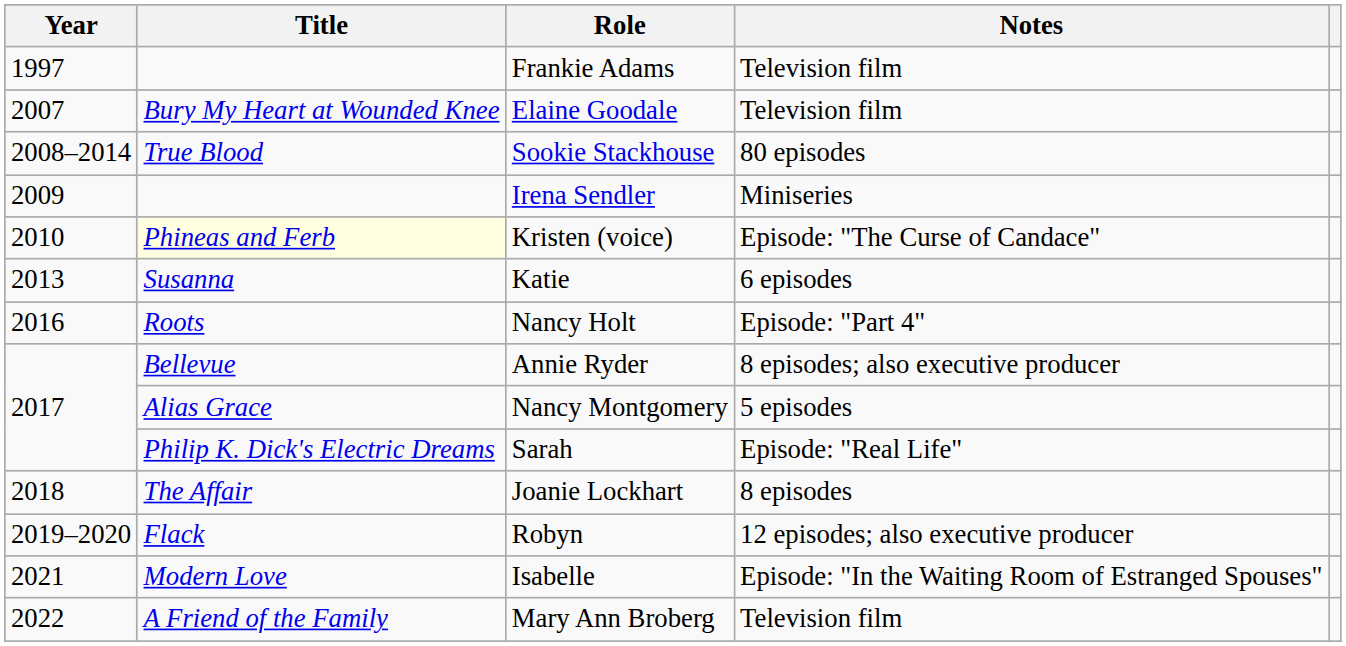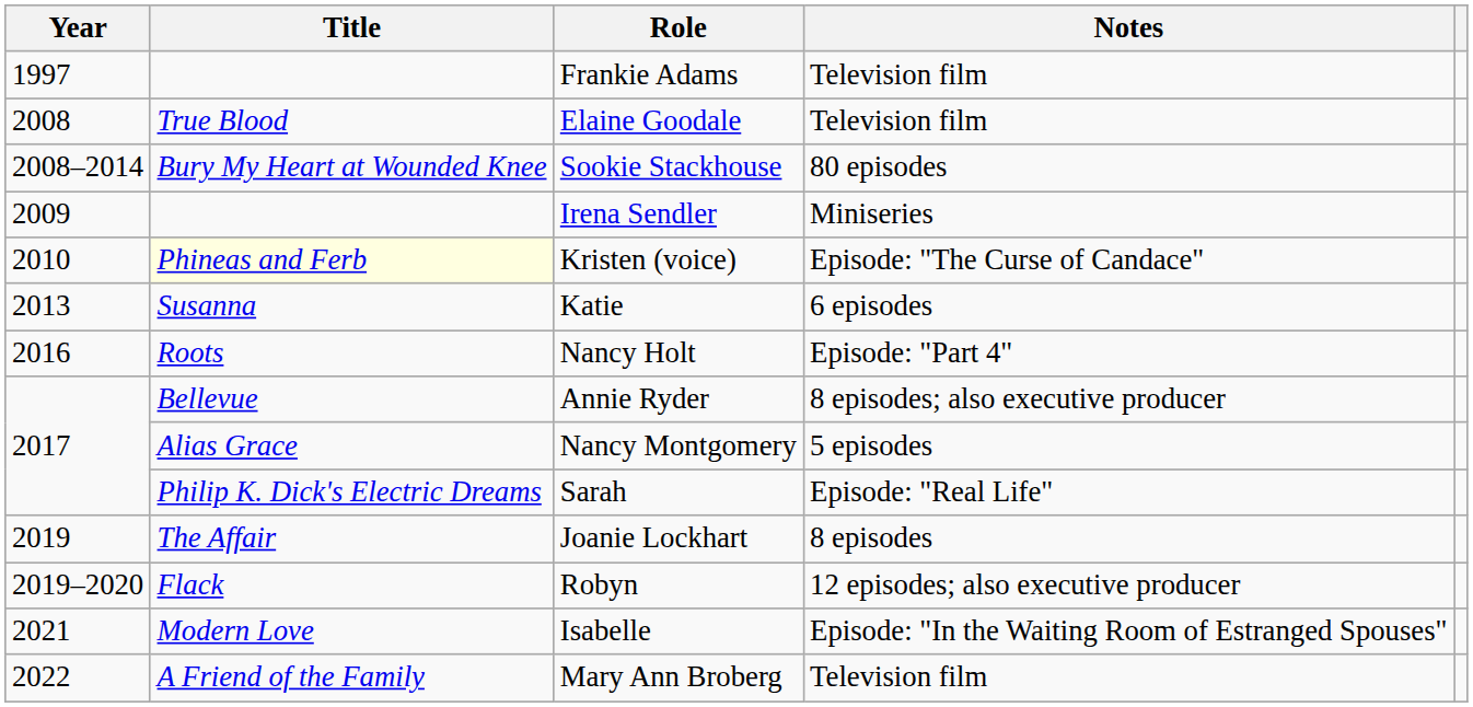Elaine Goodale | Year: 2007 -> 2008
Elaine Goodale | Title: Bury My Heart at Wounded Knee -> True Blood
Sookie Stackhouse | Title: True Blood -> Bury My Heart at Wounded Knee
Joanie Lockhart | Year: 2018 -> 2019
